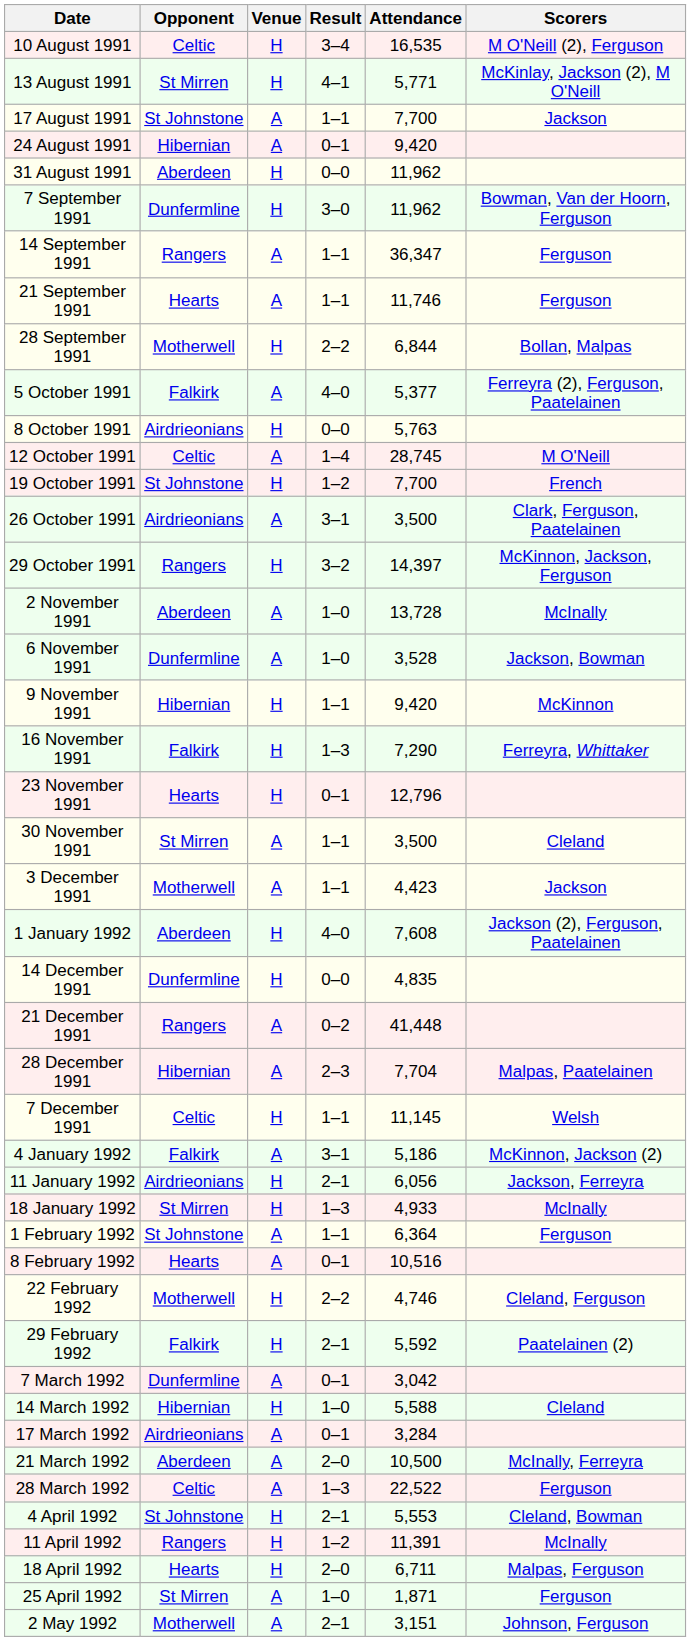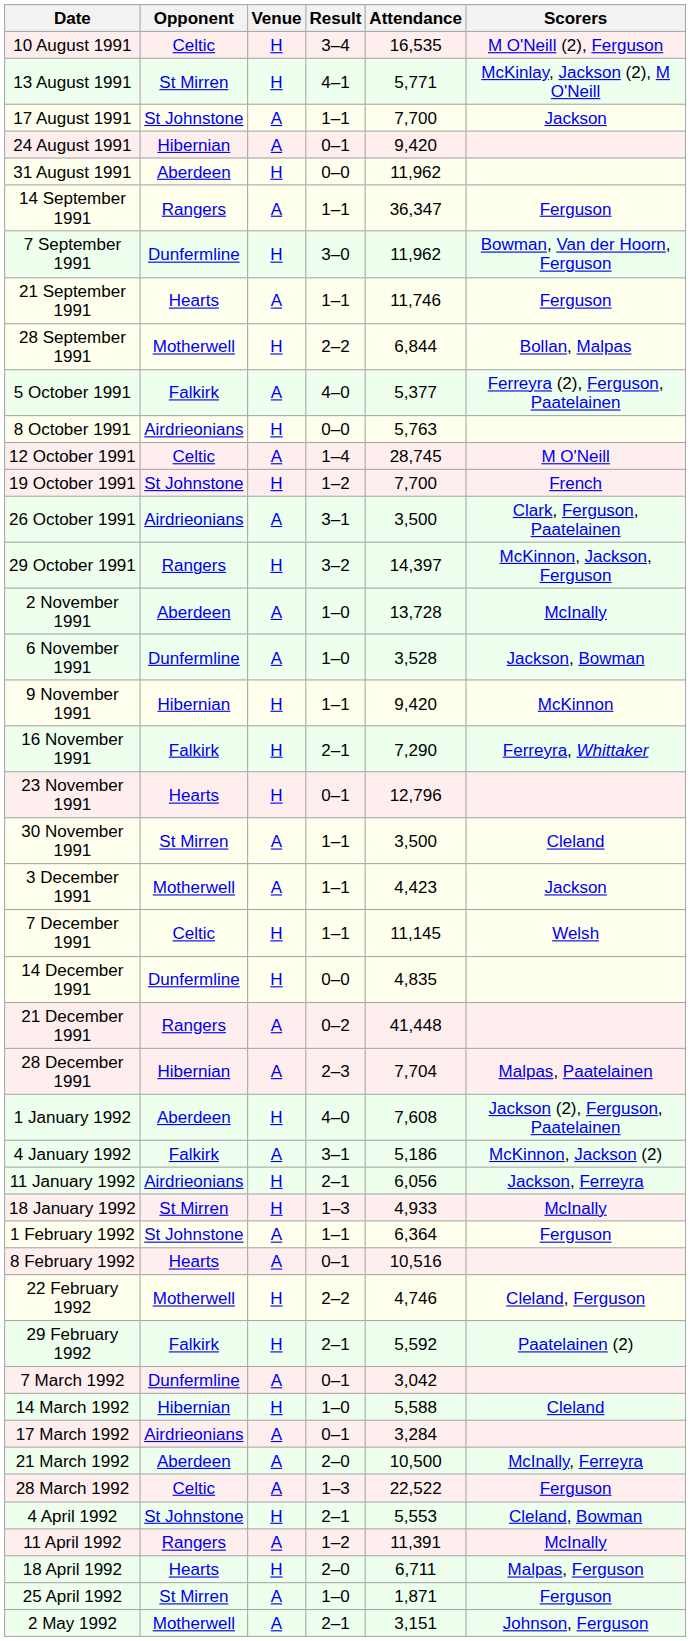rows swapped: 7 September 1991 <-> 14 September 1991
16 November 1991 | Result: 1–3 -> 2–1
rows swapped: 7 December 1991 <-> 1 January 1992
11 April 1992 | Venue: H -> A
